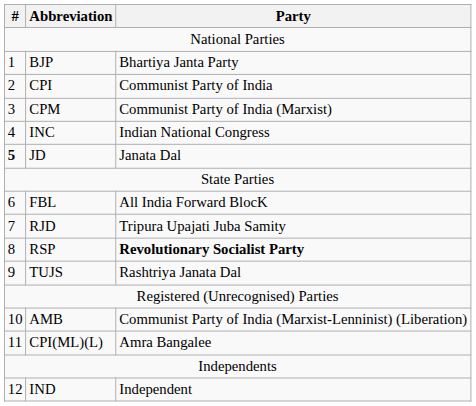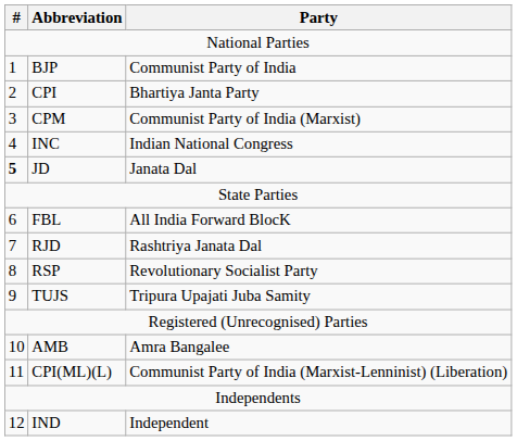BJP | Party: Bhartiya Janta Party -> Communist Party of India
CPI | Party: Communist Party of India -> Bhartiya Janta Party
RJD | Party: Tripura Upajati Juba Samity -> Rashtriya Janata Dal
RSP | Party: bold -> normal
TUJS | Party: Rashtriya Janata Dal -> Tripura Upajati Juba Samity
AMB | Party: Communist Party of India (Marxist-Lenninist) (Liberation) -> Amra Bangalee
CPI(ML)(L) | Party: Amra Bangalee -> Communist Party of India (Marxist-Lenninist) (Liberation)
